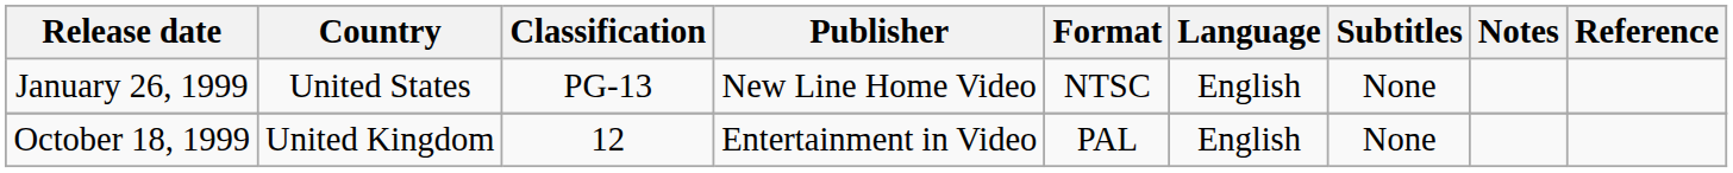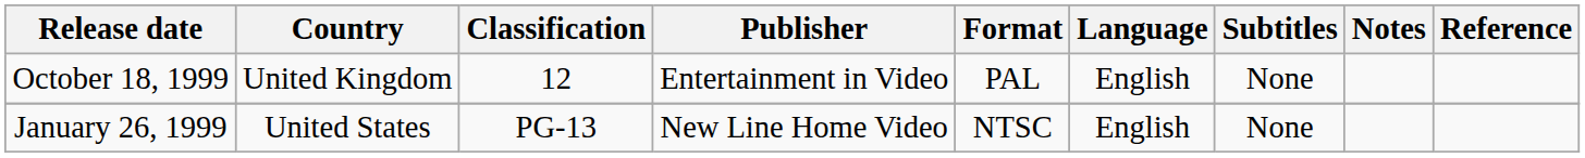rows swapped: January 26, 1999 <-> October 18, 1999
